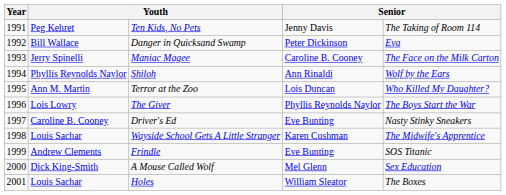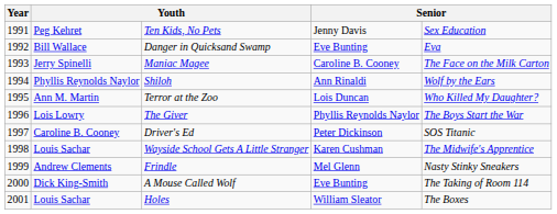Ten Kids, No Pets | column 5: The Taking of Room 114 -> Sex Education
Danger in Quicksand Swamp | column 4: Peter Dickinson -> Eve Bunting
Driver's Ed | column 4: Eve Bunting -> Peter Dickinson
Driver's Ed | column 5: Nasty Stinky Sneakers -> SOS Titanic
Frindle | column 4: Eve Bunting -> Mel Glenn
Frindle | column 5: SOS Titanic -> Nasty Stinky Sneakers
A Mouse Called Wolf | column 4: Mel Glenn -> Eve Bunting
A Mouse Called Wolf | column 5: Sex Education -> The Taking of Room 114
